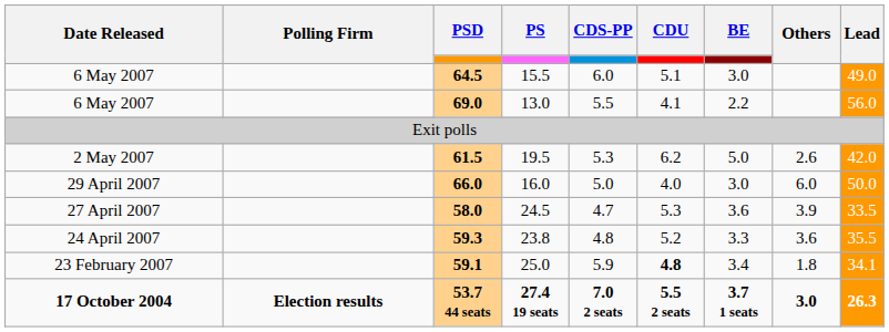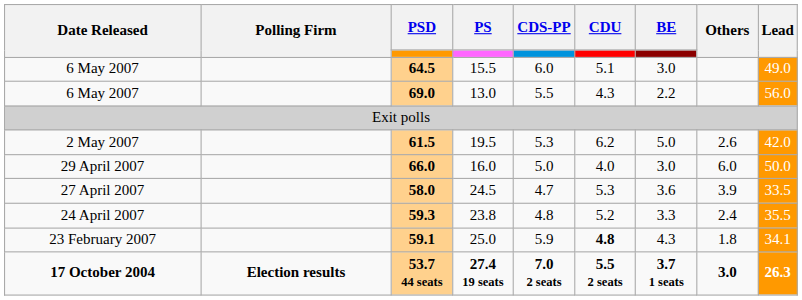69.0 | CDU: 4.1 -> 4.3
59.3 | Others: 3.6 -> 2.4
59.1 | BE: 3.4 -> 4.3
